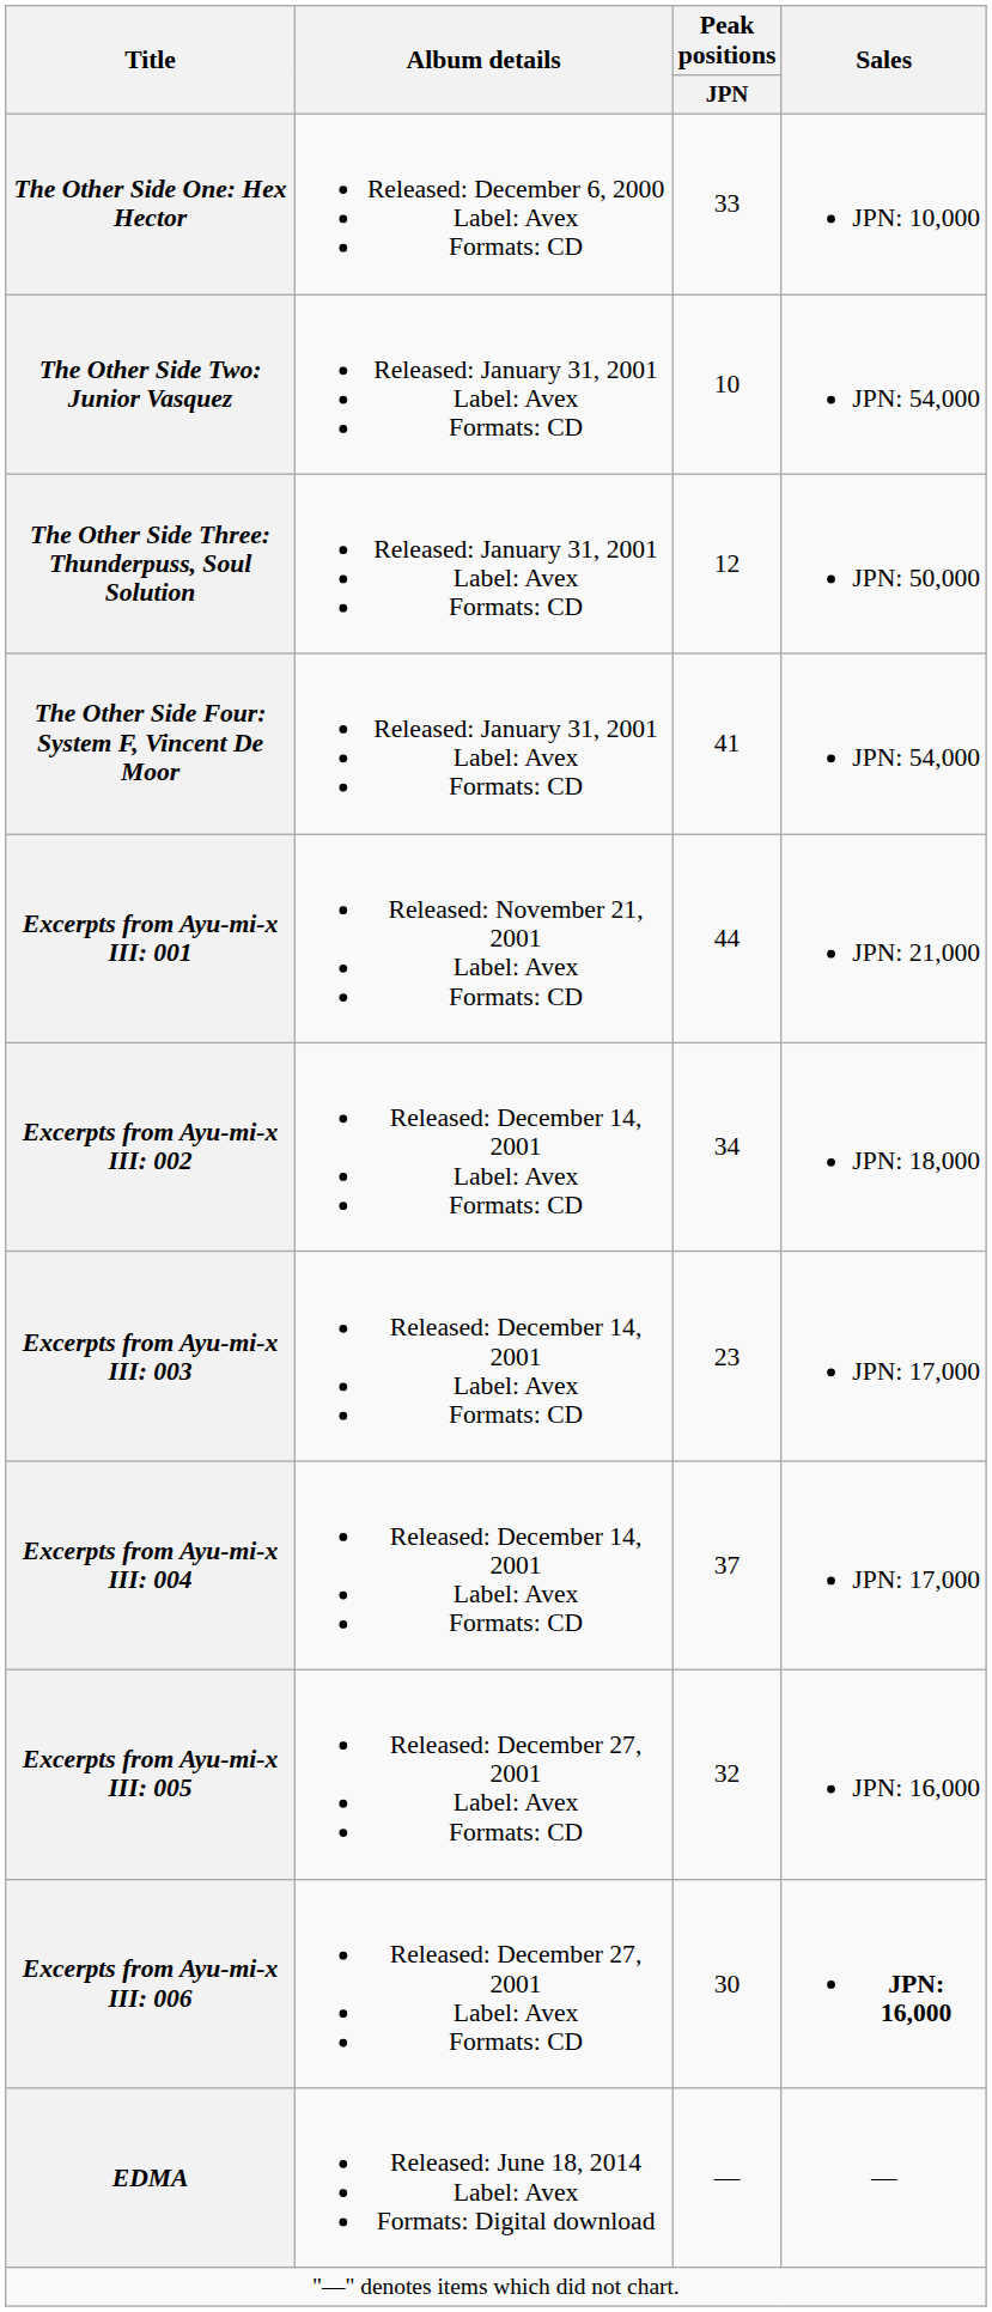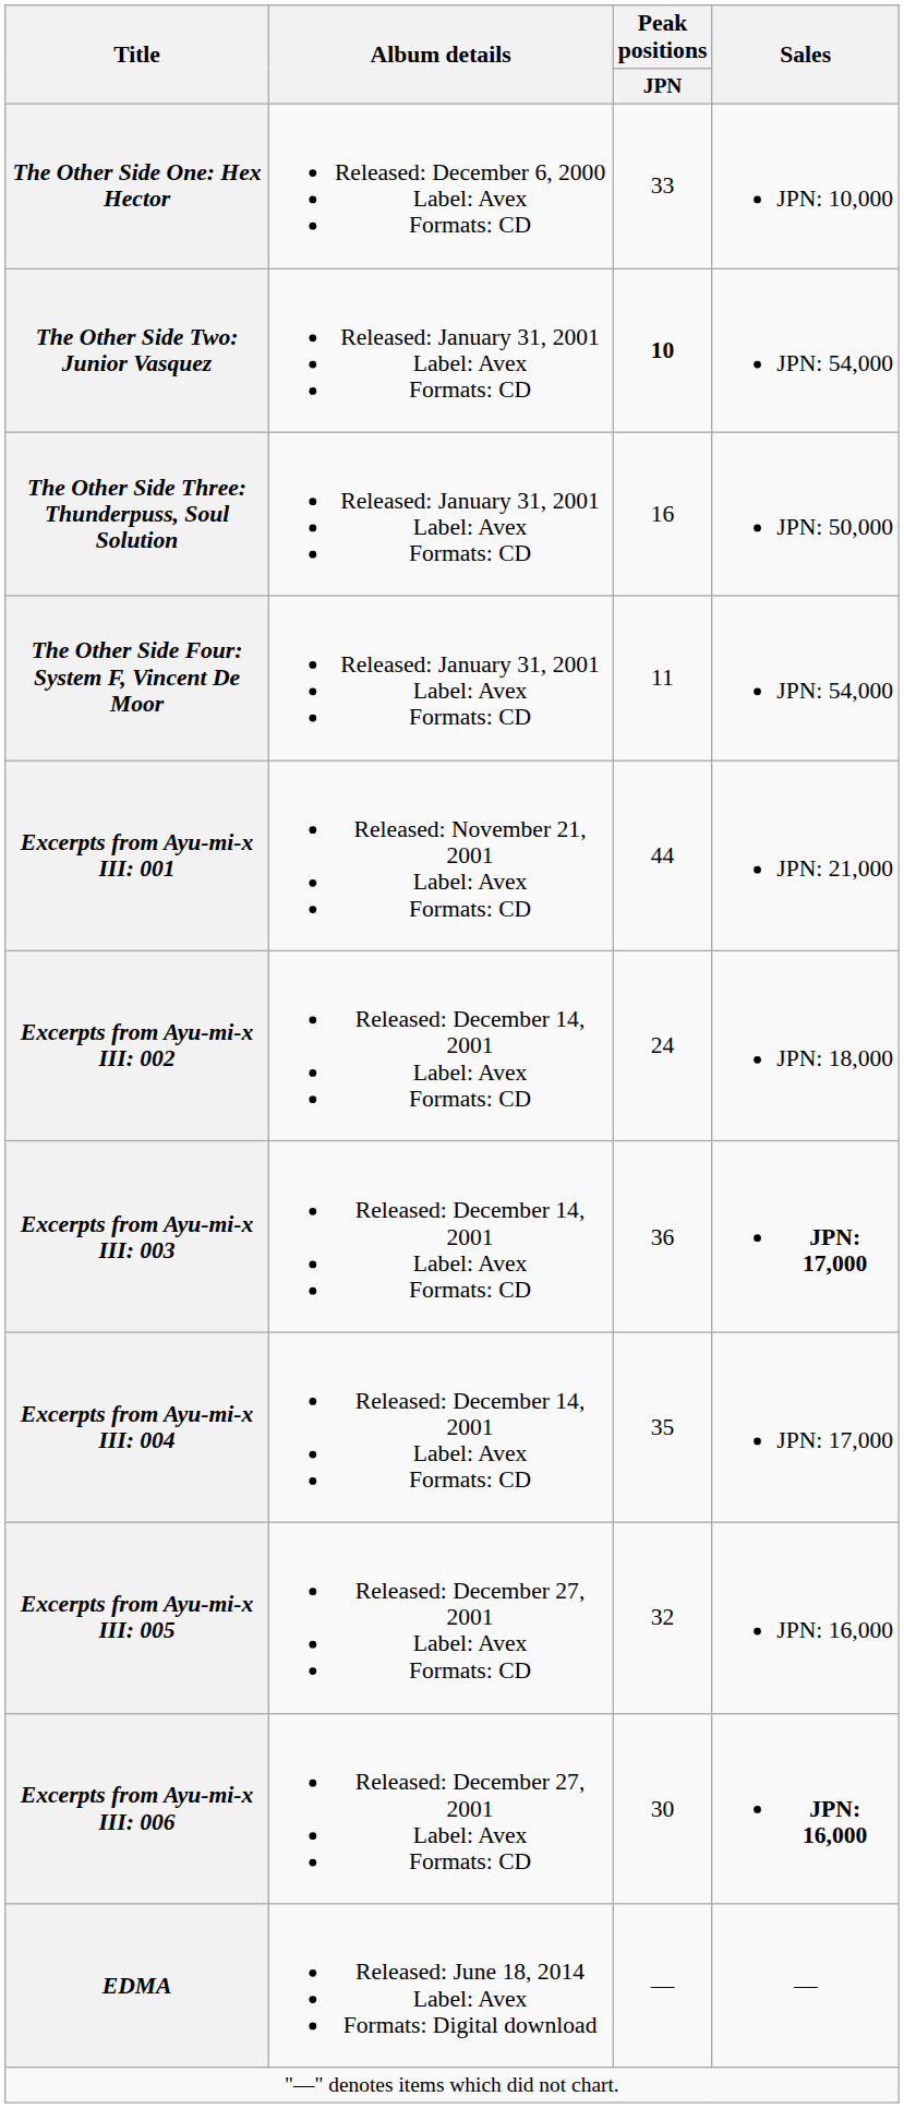The Other Side Two: Junior Vasquez | Peak positions / JPN: normal -> bold
The Other Side Three: Thunderpuss, Soul Solution | Peak positions / JPN: 12 -> 16
The Other Side Four: System F, Vincent De Moor | Peak positions / JPN: 41 -> 11
Excerpts from Ayu-mi-x III: 002 | Peak positions / JPN: 34 -> 24
Excerpts from Ayu-mi-x III: 003 | Peak positions / JPN: 23 -> 36
Excerpts from Ayu-mi-x III: 003 | Sales: normal -> bold
Excerpts from Ayu-mi-x III: 004 | Peak positions / JPN: 37 -> 35
